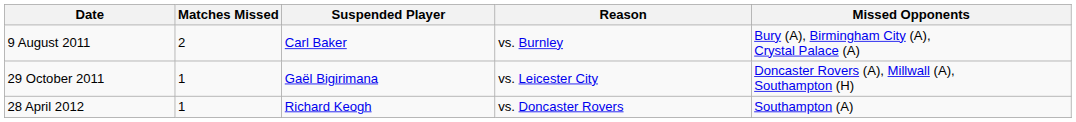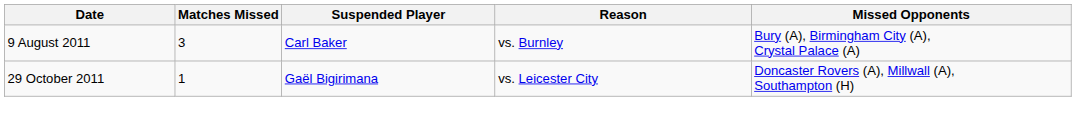9 August 2011 | Matches Missed: 2 -> 3
- row: 28 April 2012 | 1 | Richard Keogh | vs. Doncaster Rovers | Southampton (A)
